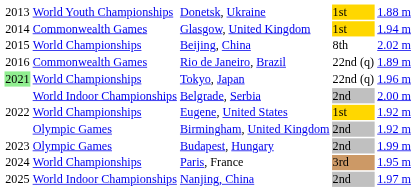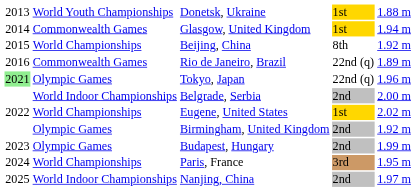Beijing, China | column 5: 2.02 m -> 1.92 m
Tokyo, Japan | column 2: World Championships -> Olympic Games
Eugene, United States | column 5: 1.92 m -> 2.02 m
